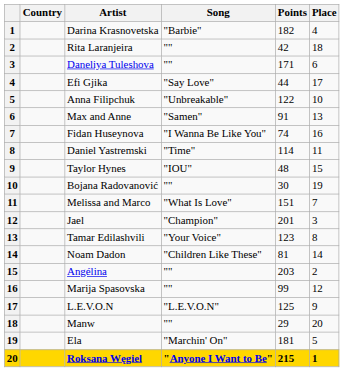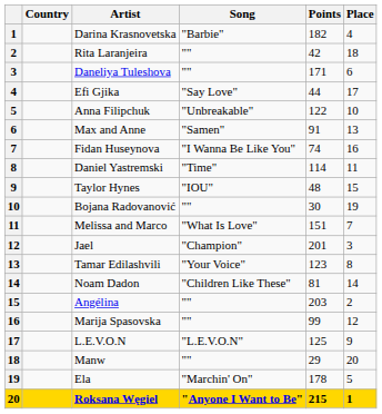Ela | Points: 181 -> 178
